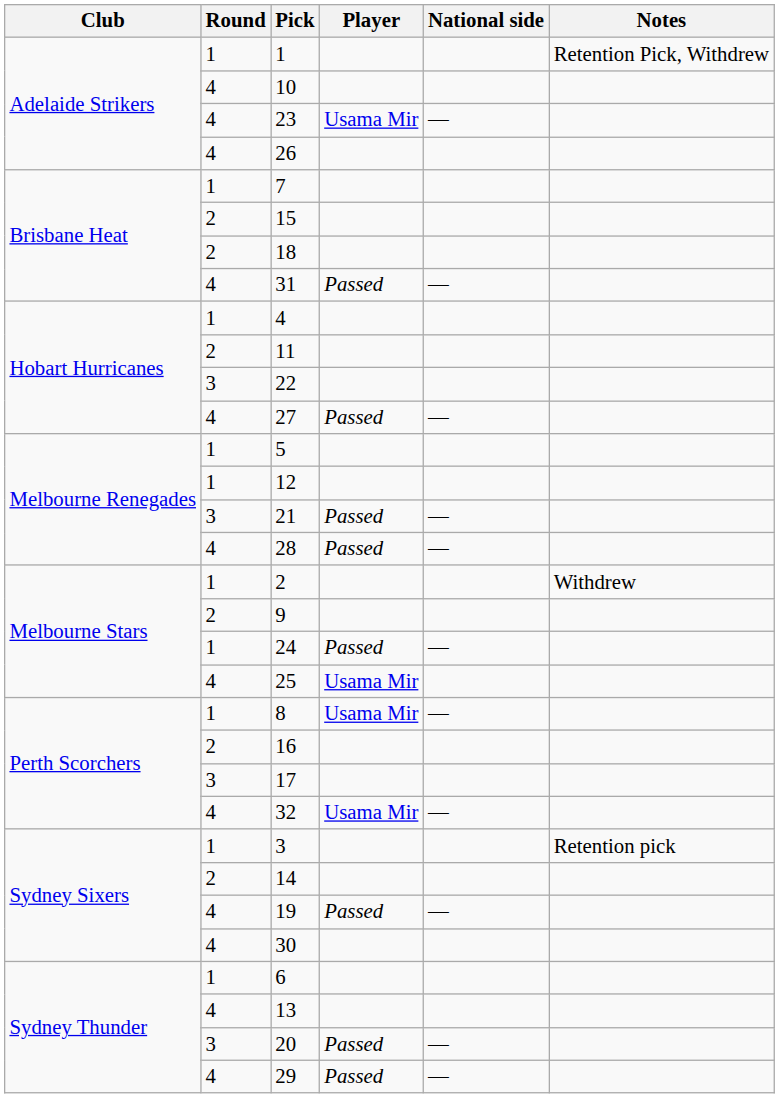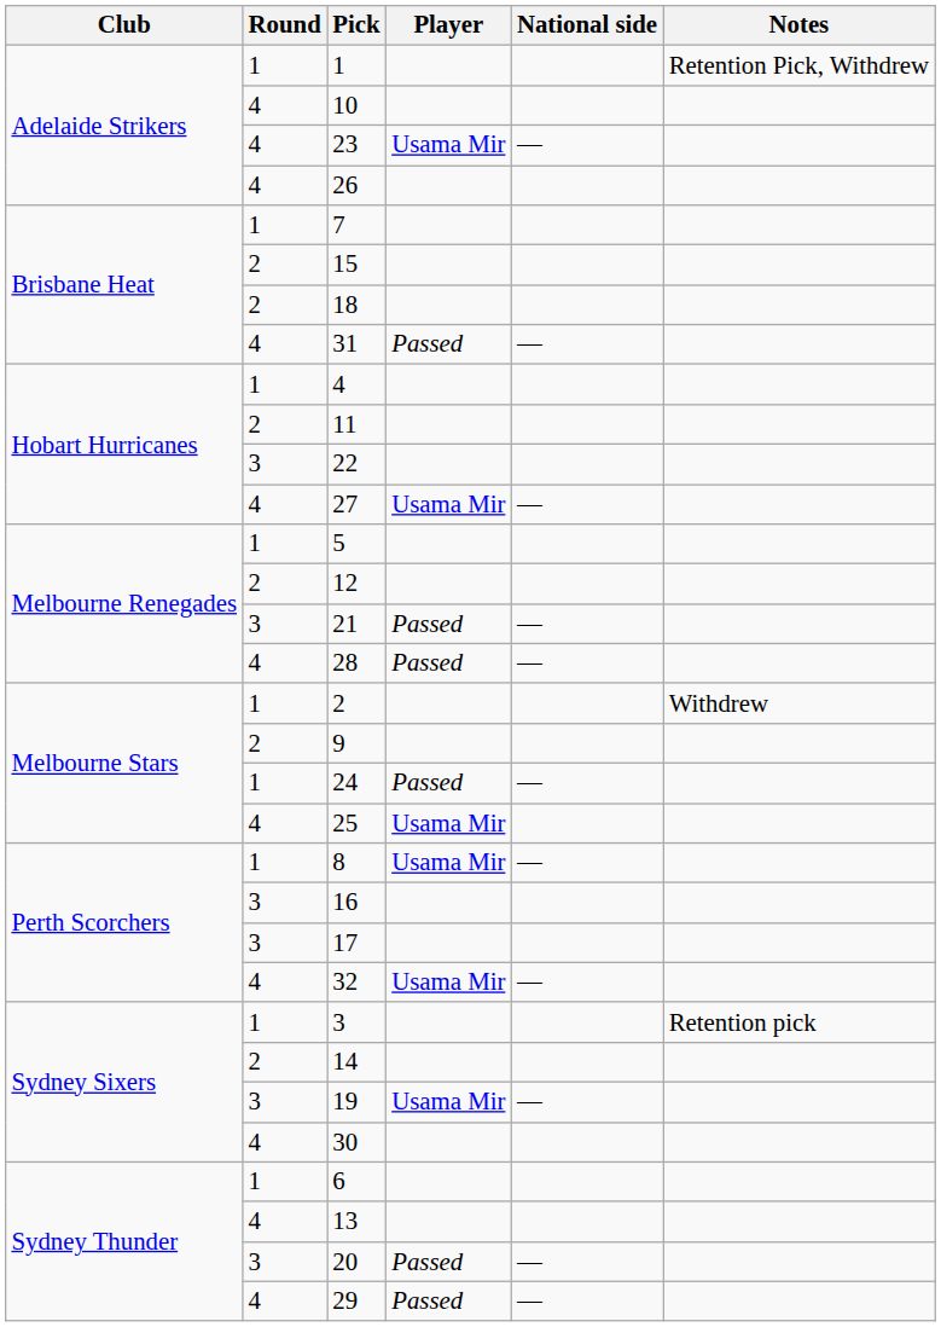27 | Player: Passed -> Usama Mir
12 | Round: 1 -> 2
16 | Round: 2 -> 3
19 | Round: 4 -> 3
19 | Player: Passed -> Usama Mir
